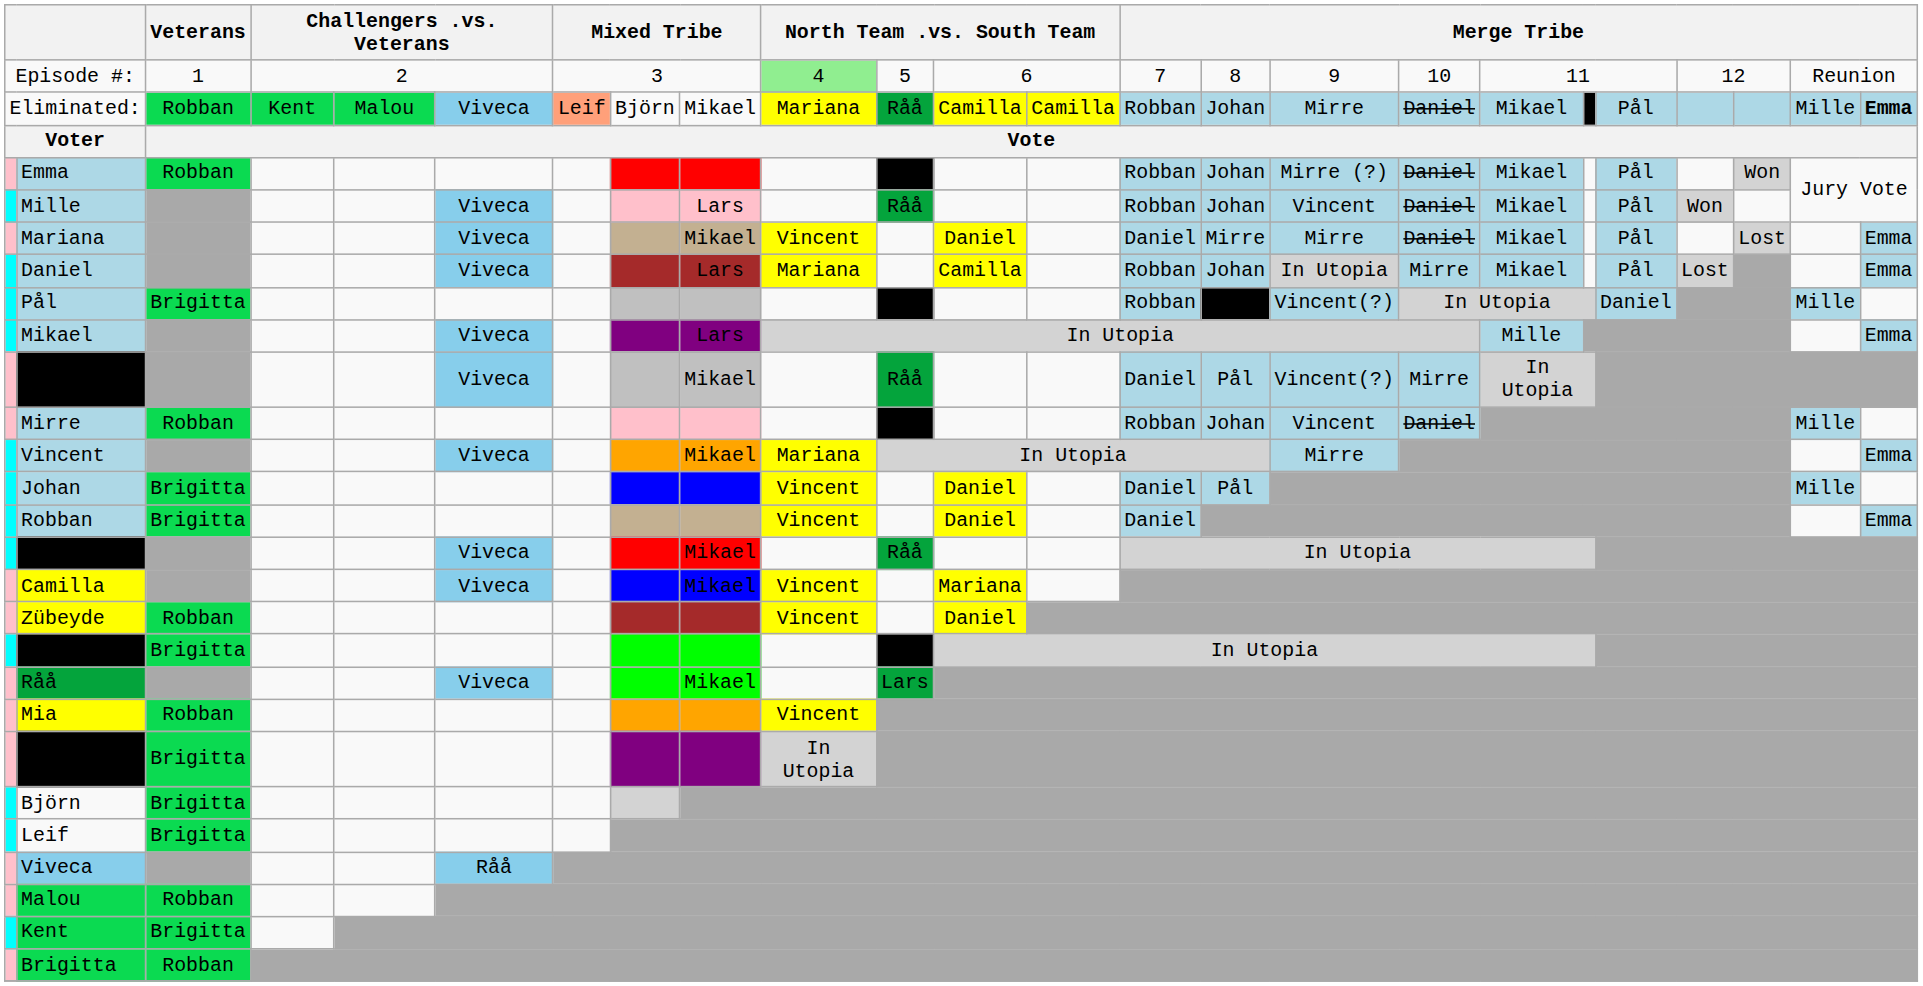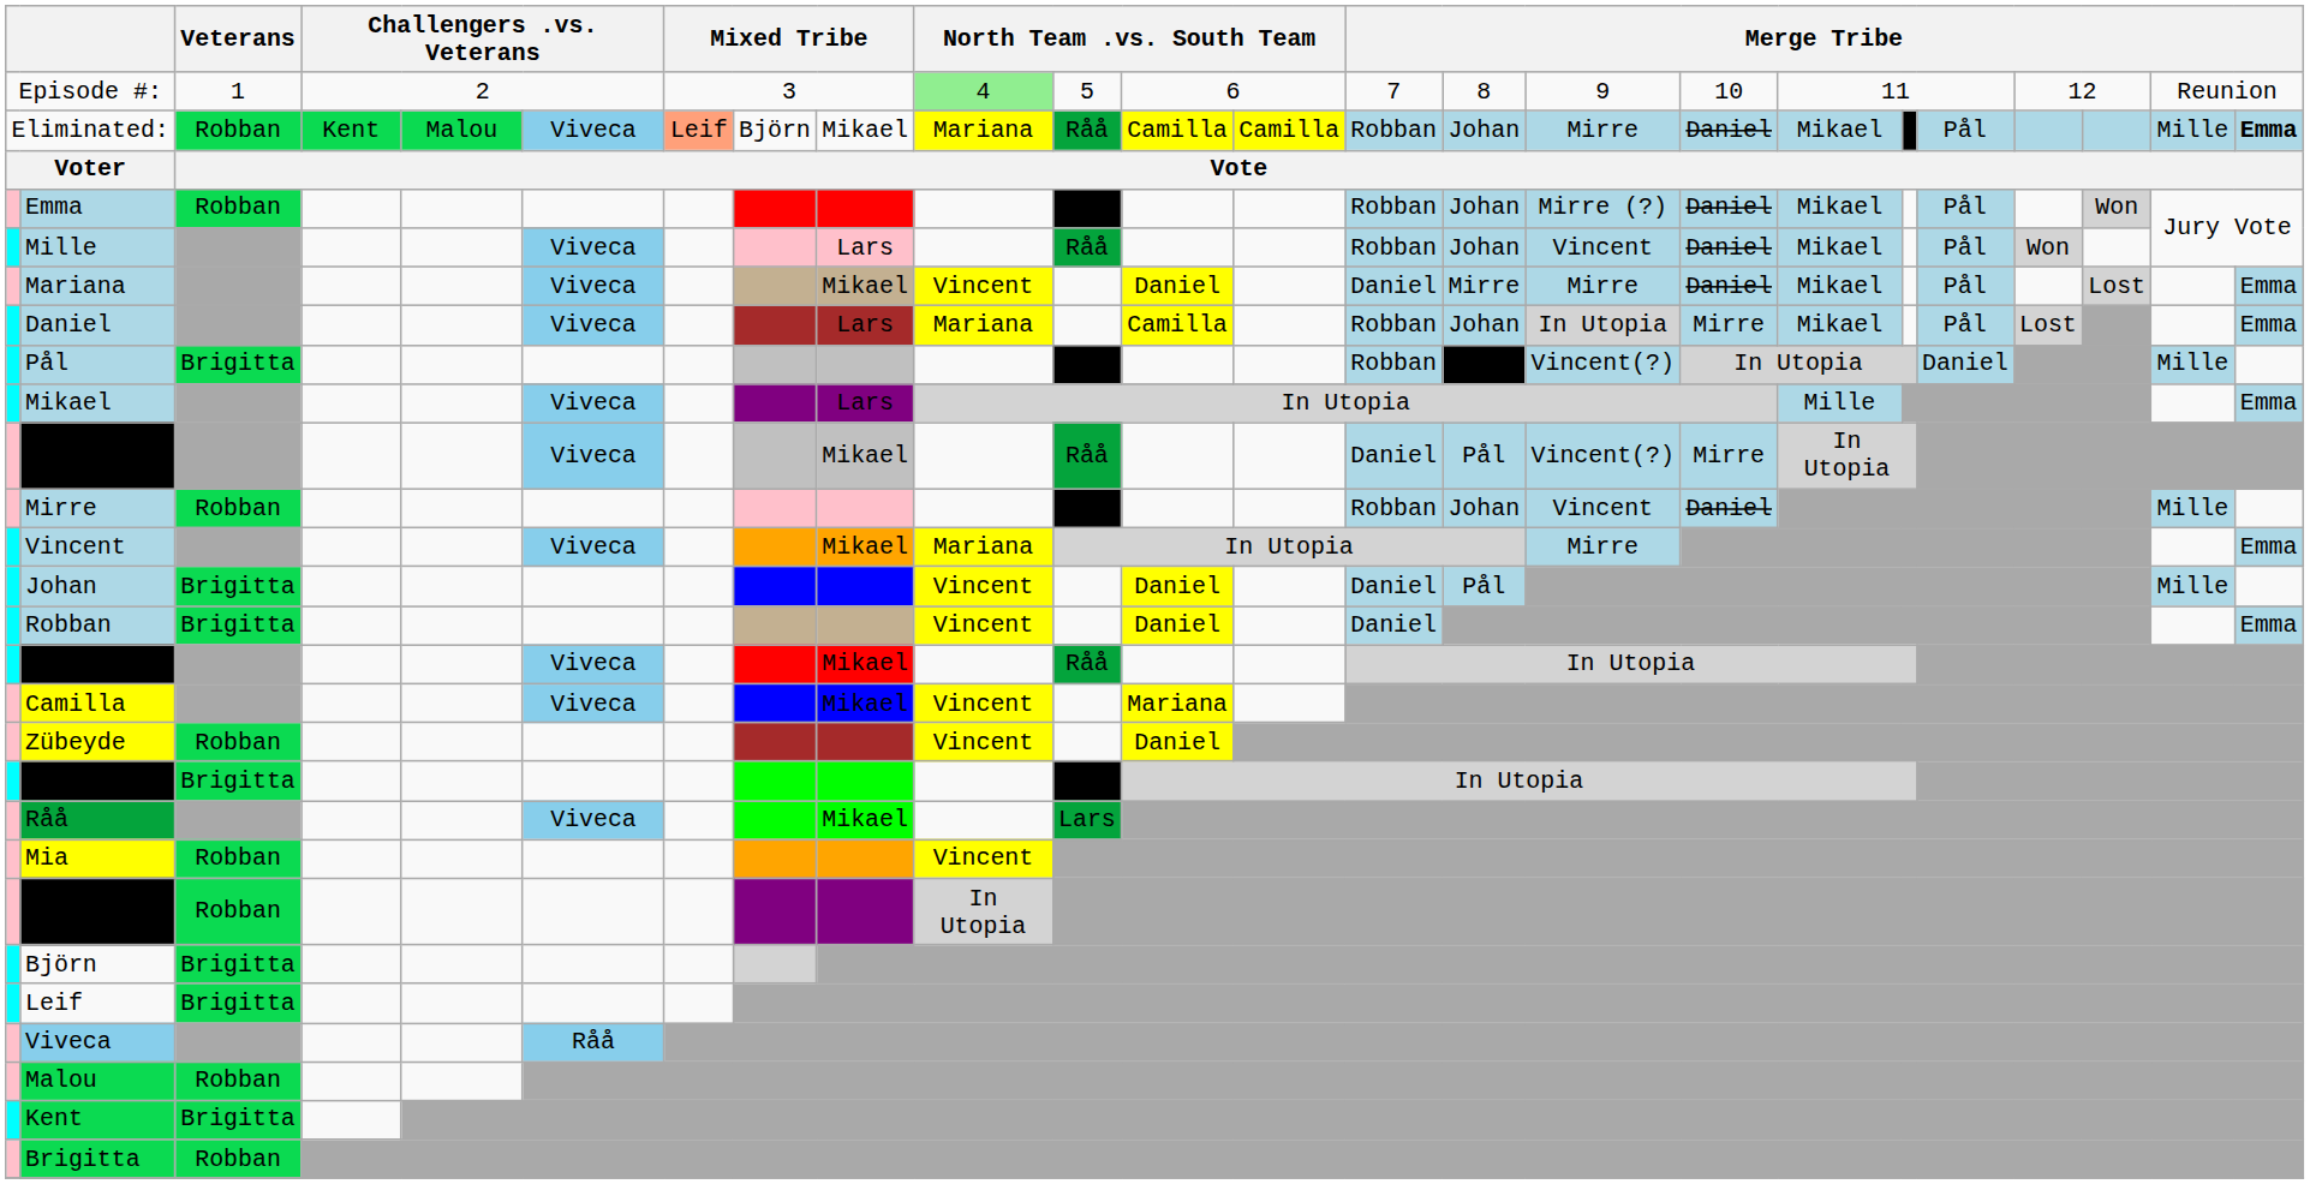Sylvia | Veterans: Brigitta -> Robban
